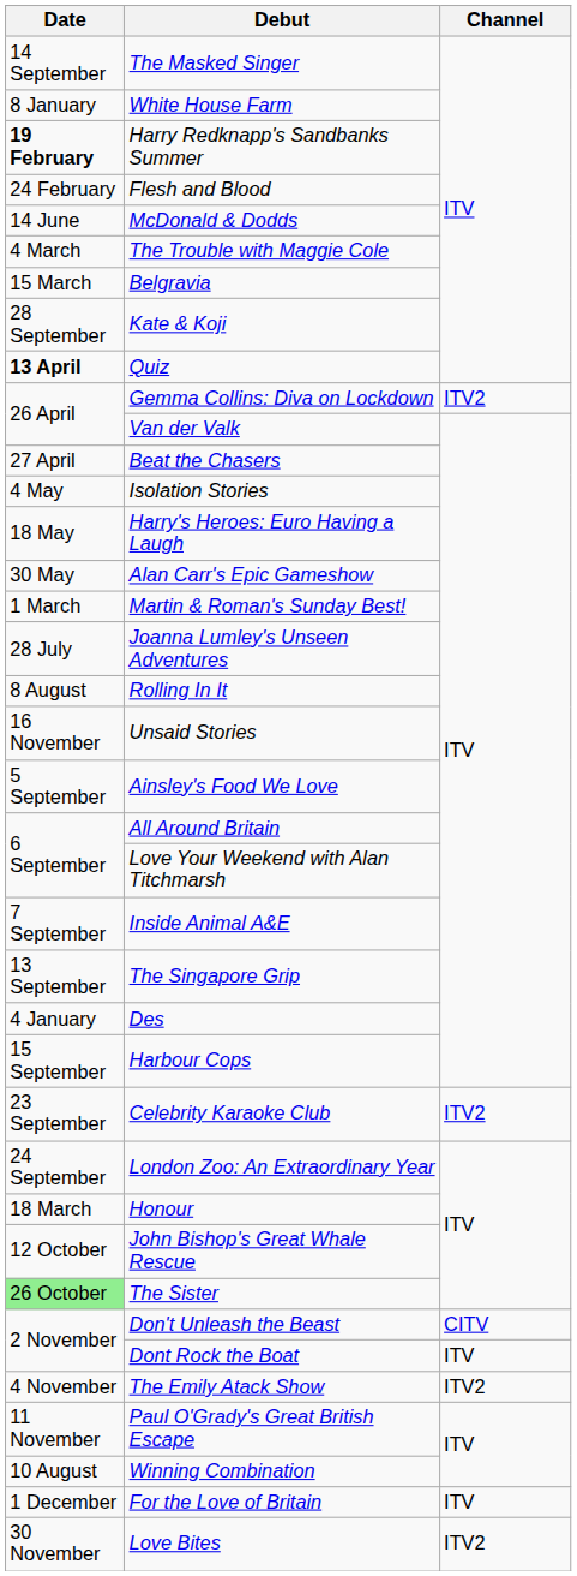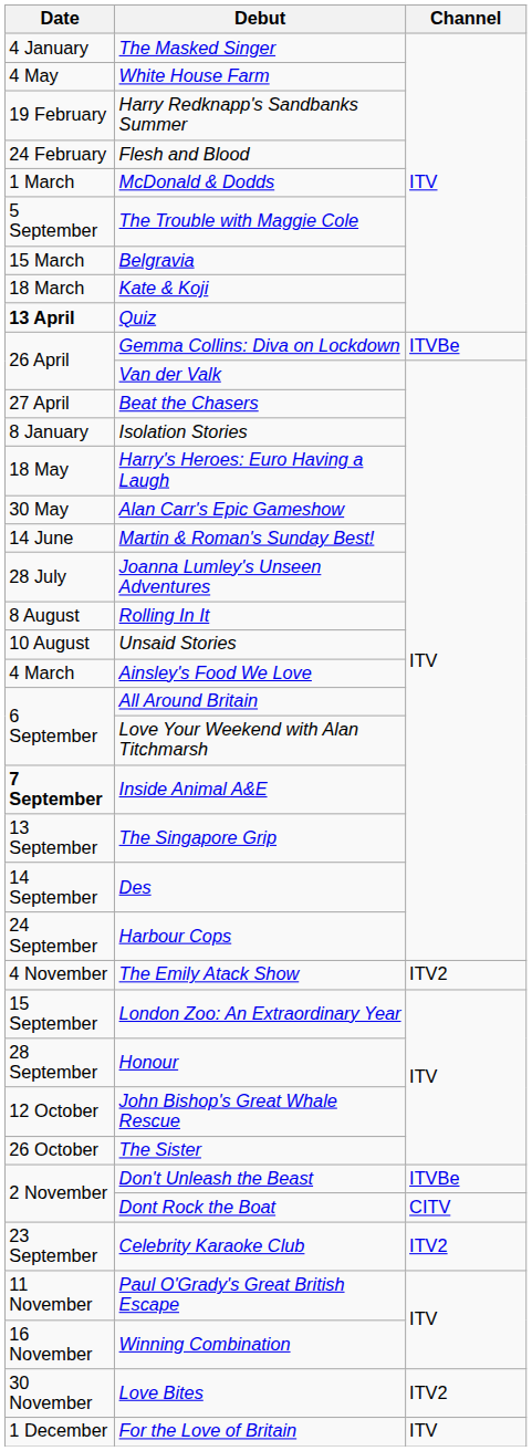The Masked Singer | Date: 14 September -> 4 January
White House Farm | Date: 8 January -> 4 May
Harry Redknapp's Sandbanks Summer | Date: bold -> normal
McDonald & Dodds | Date: 14 June -> 1 March
The Trouble with Maggie Cole | Date: 4 March -> 5 September
Kate & Koji | Date: 28 September -> 18 March
Gemma Collins: Diva on Lockdown | Channel: ITV2 -> ITVBe
Isolation Stories | Date: 4 May -> 8 January
Martin & Roman's Sunday Best! | Date: 1 March -> 14 June
Unsaid Stories | Date: 16 November -> 10 August
Ainsley's Food We Love | Date: 5 September -> 4 March
Inside Animal A&E | Date: normal -> bold
Des | Date: 4 January -> 14 September
Harbour Cops | Date: 15 September -> 24 September
rows swapped: Celebrity Karaoke Club <-> The Emily Atack Show
London Zoo: An Extraordinary Year | Date: 24 September -> 15 September
Honour | Date: 18 March -> 28 September
The Sister | Date: lightgreen background -> no background
Don't Unleash the Beast | Channel: CITV -> ITVBe
Dont Rock the Boat | Channel: ITV -> CITV
Winning Combination | Date: 10 August -> 16 November
rows swapped: Love Bites <-> For the Love of Britain
